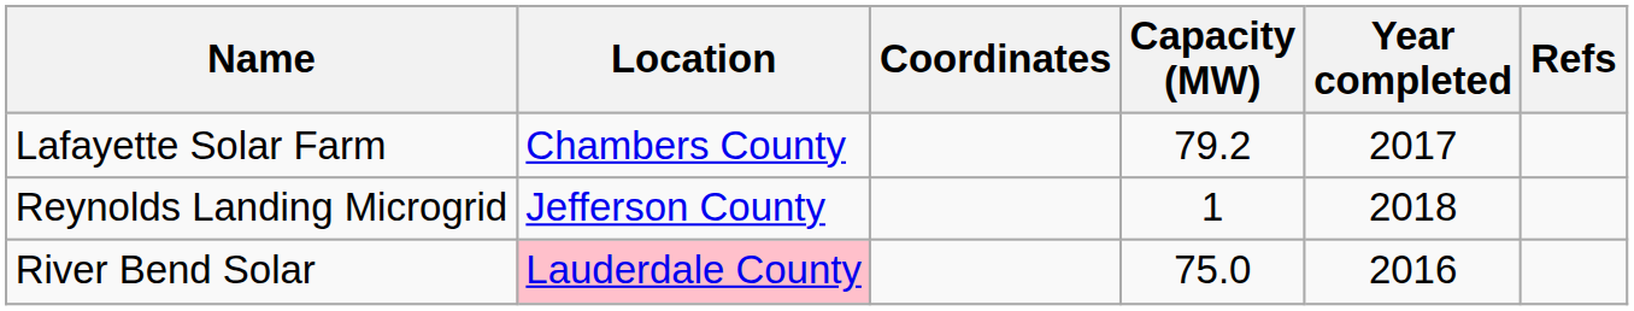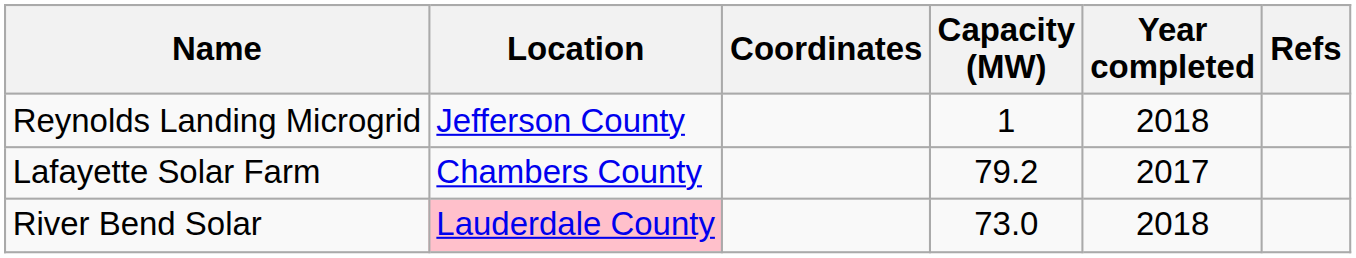rows swapped: Lafayette Solar Farm <-> Reynolds Landing Microgrid
River Bend Solar | Capacity (MW): 75.0 -> 73.0
River Bend Solar | Year completed: 2016 -> 2018
